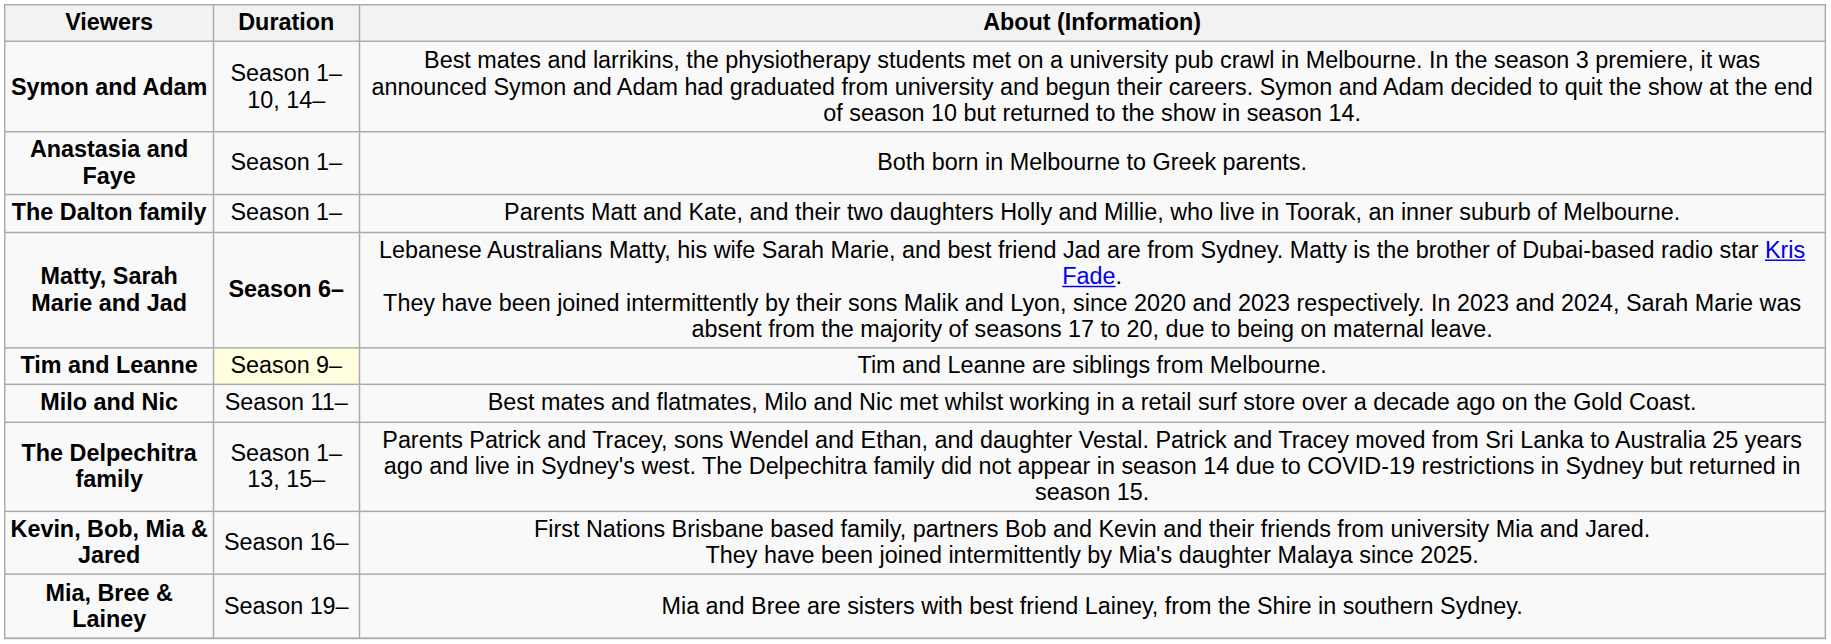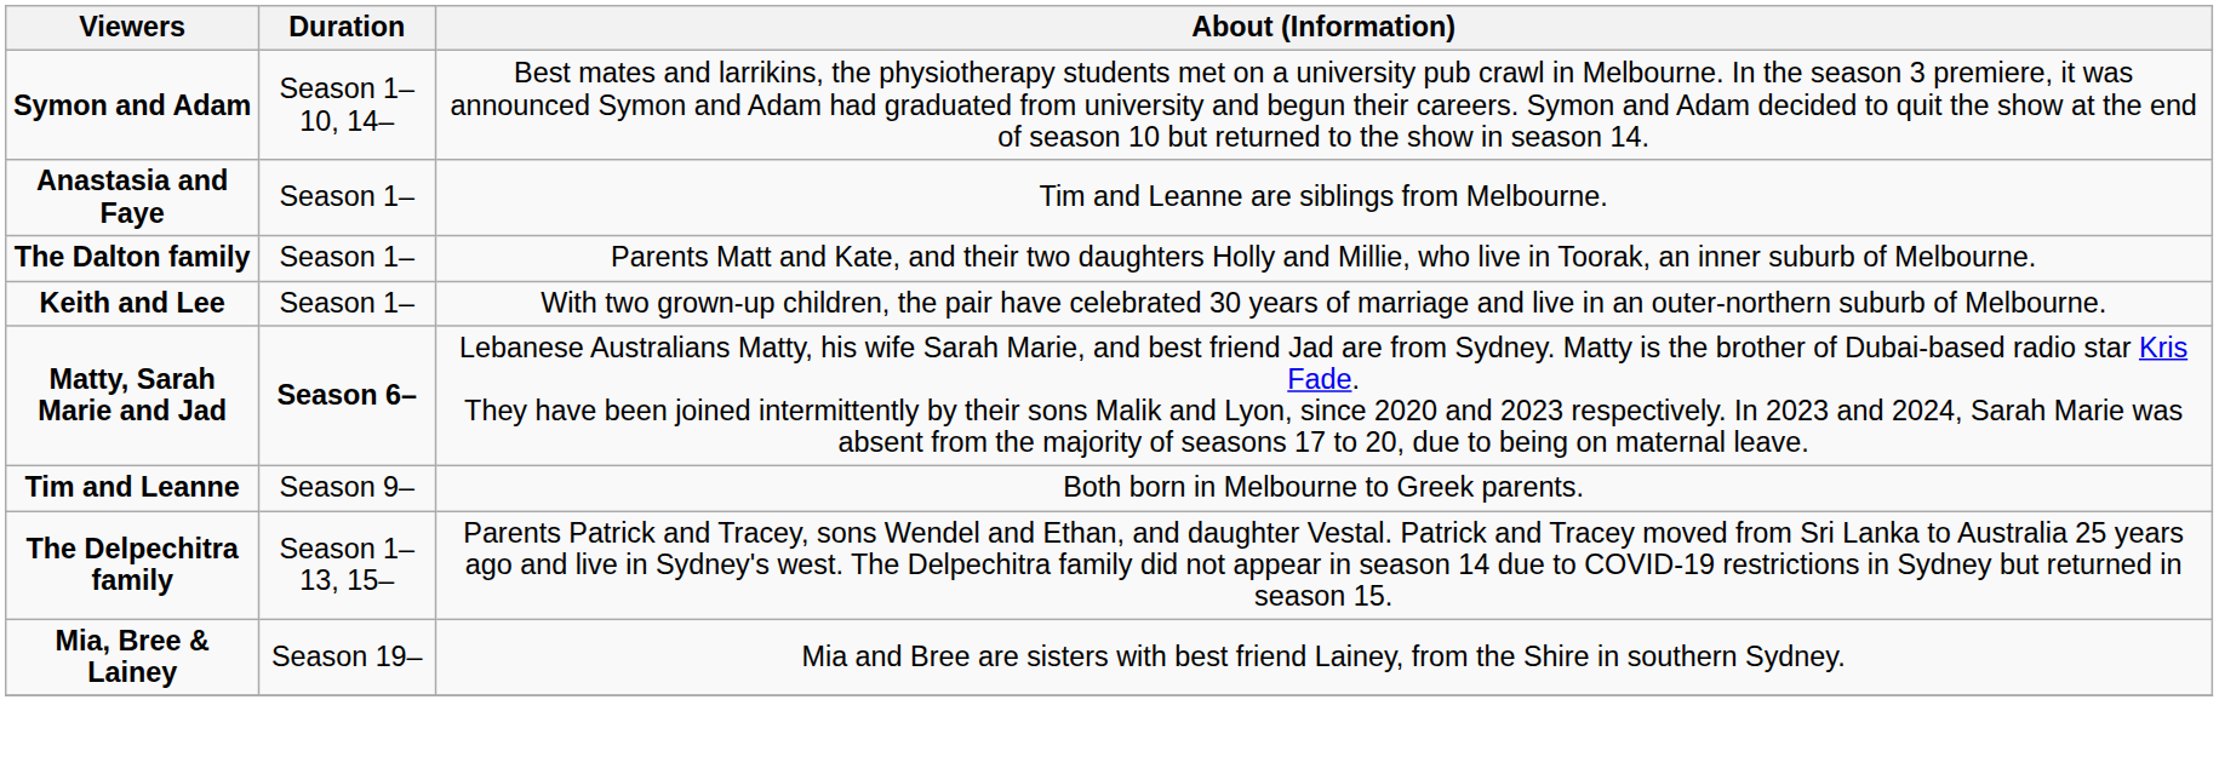Anastasia and Faye | About (Information): Both born in Melbourne to Greek parents. -> Tim and Leanne are siblings from Melbourne.
+ row: Keith and Lee | Season 1– | With two grown-up children, the pair have celebrated 30 years of marriage and live in an outer-northern suburb of Melbourne.
Tim and Leanne | Duration: lightyellow background -> no background
Tim and Leanne | About (Information): Tim and Leanne are siblings from Melbourne. -> Both born in Melbourne to Greek parents.
- row: Milo and Nic | Season 11– | Best mates and flatmates, Milo and Nic met whilst working in a retail surf store over a decade ago on the Gold Coast.
- row: Kevin, Bob, Mia & Jared | Season 16– | First Nations Brisbane based family, partners Bob and Kevin and their friends from university Mia and Jared. They have been joined intermittently by Mia's daughter Malaya since 2025.
